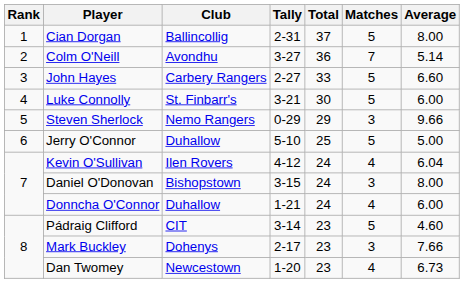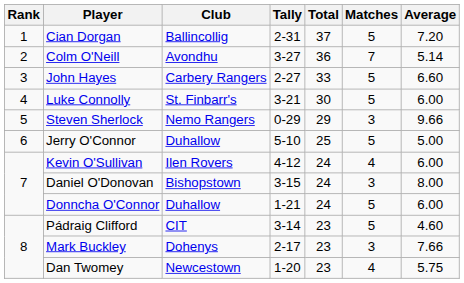Cian Dorgan | Average: 8.00 -> 7.20
Kevin O'Sullivan | Average: 6.04 -> 6.00
Donncha O'Connor | Matches: 4 -> 5
Dan Twomey | Average: 6.73 -> 5.75
